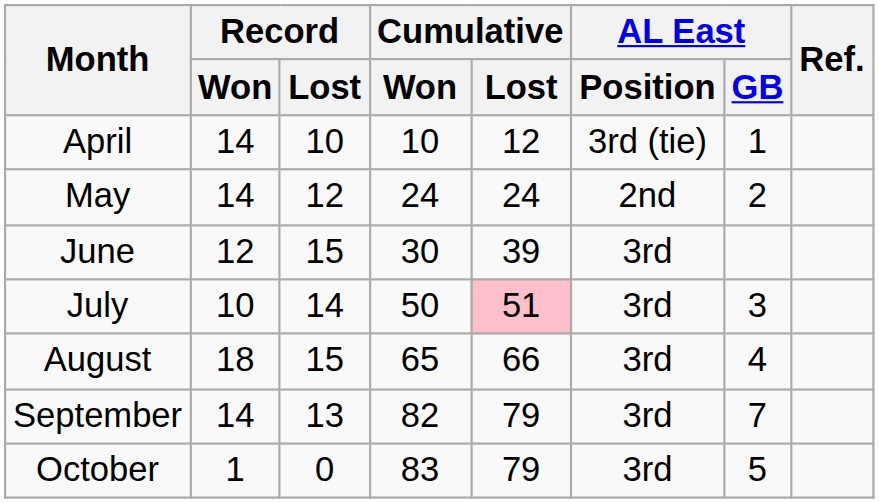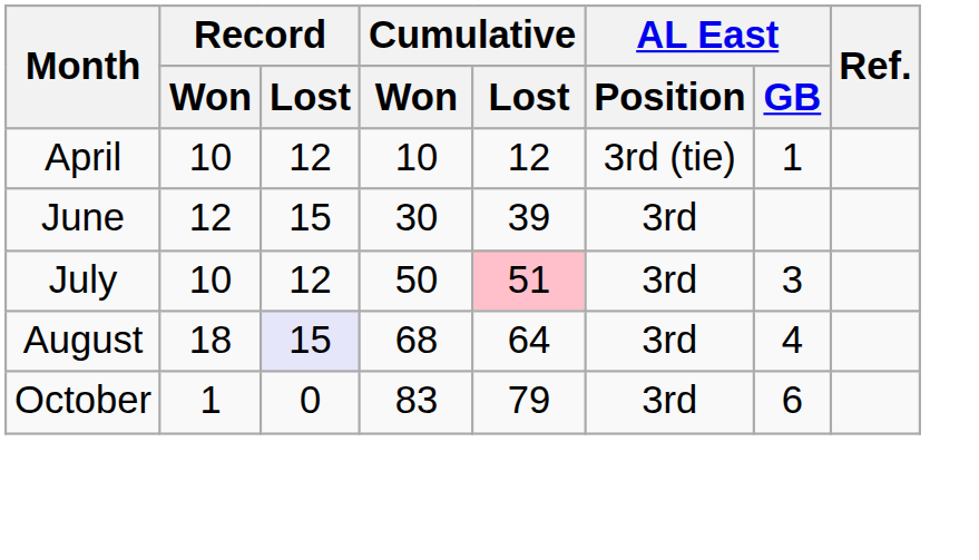April | Record / Won: 14 -> 10
April | Record / Lost: 10 -> 12
- row: May | 14 | 12 | 24 | 24 | 2nd | 2
July | Record / Lost: 14 -> 12
August | Record / Lost: no background -> lavender background
August | Cumulative / Won: 65 -> 68
August | Cumulative / Lost: 66 -> 64
- row: September | 14 | 13 | 82 | 79 | 3rd | 7
October | AL East / GB: 5 -> 6
